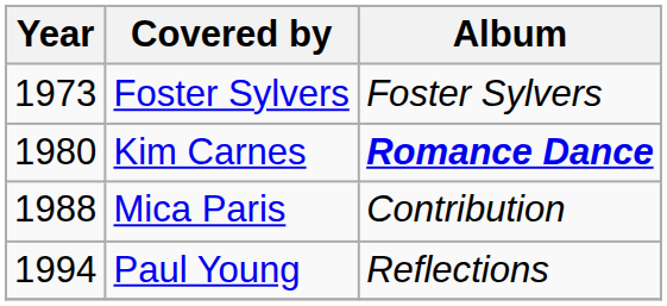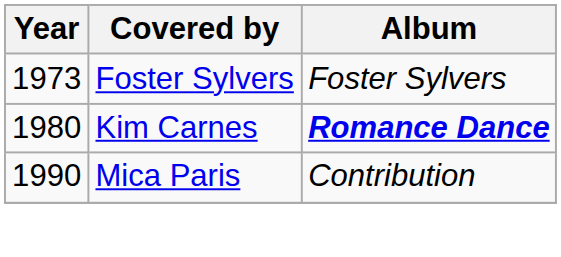Mica Paris | Year: 1988 -> 1990
- row: 1994 | Paul Young | Reflections
